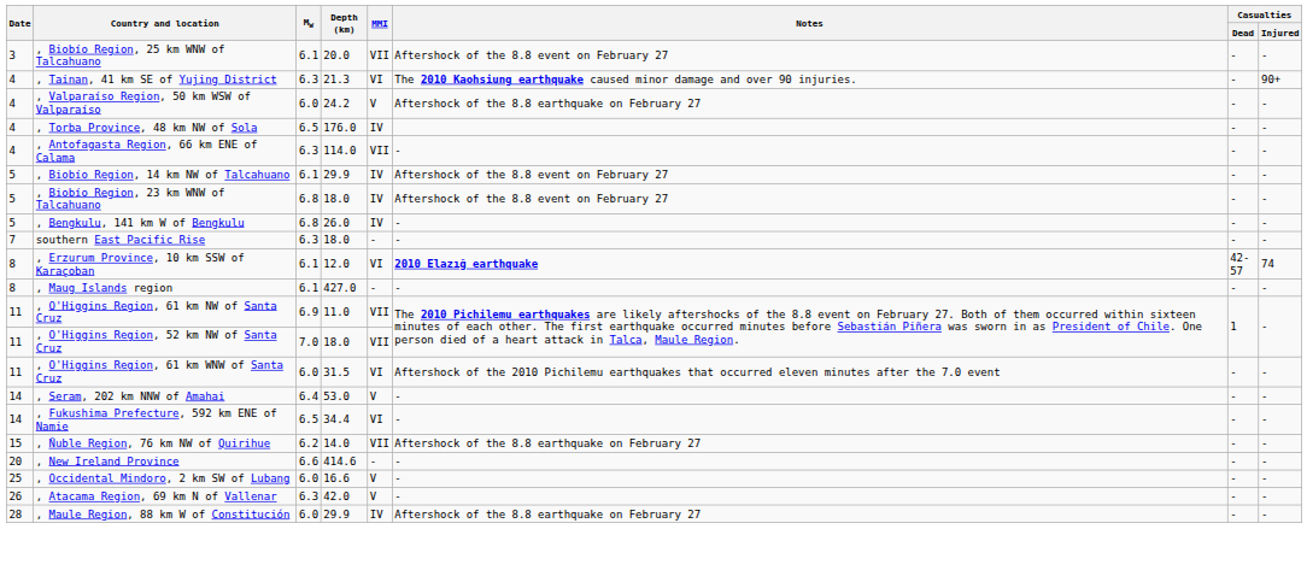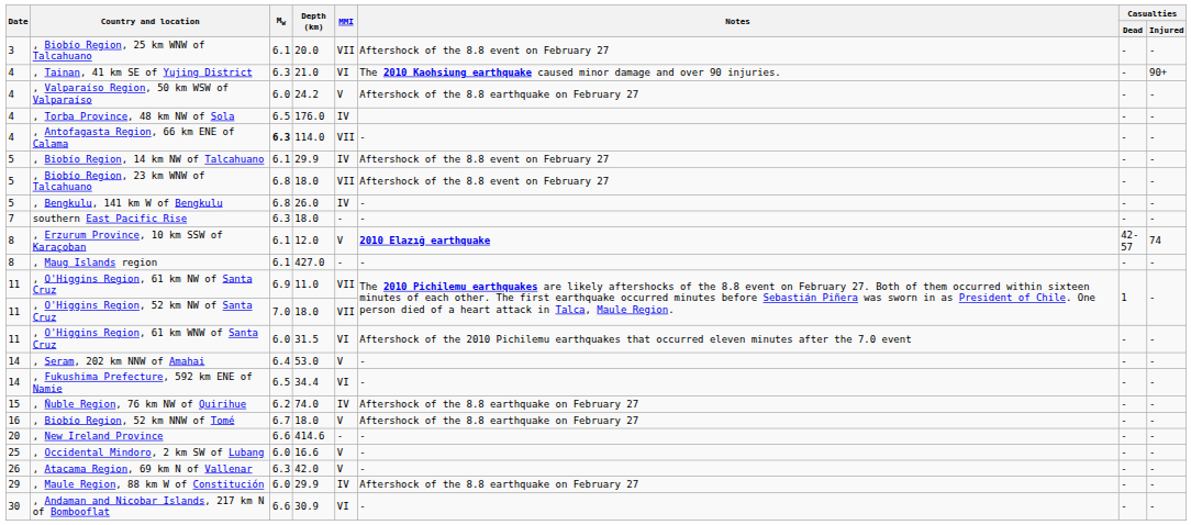, Tainan, 41 km SE of Yujing District | Depth (km): 21.3 -> 21.0
, Antofagasta Region, 66 km ENE of Calama | Mw: normal -> bold
, Biobío Region, 23 km WNW of Talcahuano | MMI: IV -> VII
, Erzurum Province, 10 km SSW of Karaçoban | MMI: VI -> V
, Ñuble Region, 76 km NW of Quirihue | Depth (km): 14.0 -> 74.0
, Ñuble Region, 76 km NW of Quirihue | MMI: VII -> IV
+ row: 16 | , Biobío Region, 52 km NNW of Tomé | 6.7 | 18.0 | V | Aftershock of the 8.8 earthquake on February 27 | - | -
, Maule Region, 88 km W of Constitución | Date: 28 -> 29
+ row: 30 | , Andaman and Nicobar Islands, 217 km N of Bombooflat | 6.6 | 30.9 | VI | - | - | -
